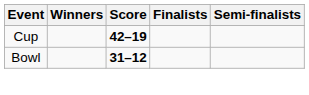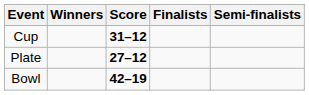Cup | Score: 42–19 -> 31–12
+ row: Plate | 27–12
Bowl | Score: 31–12 -> 42–19
